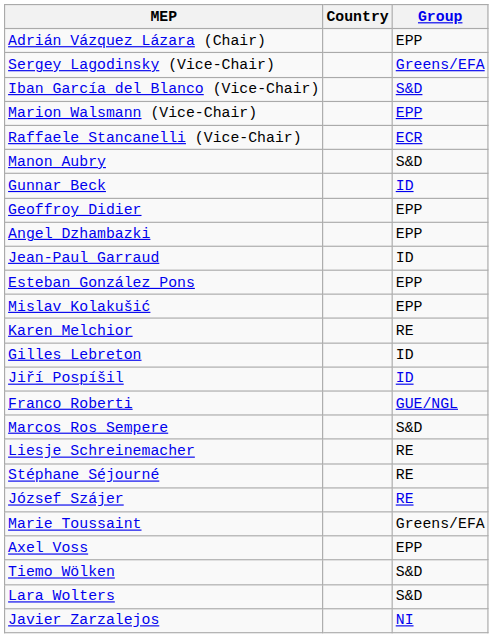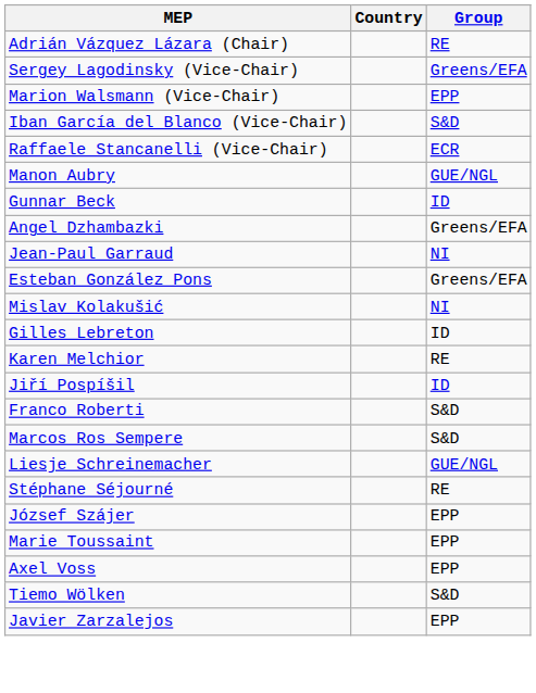Adrián Vázquez Lázara (Chair) | Group: EPP -> RE
rows swapped: Marion Walsmann (Vice-Chair) <-> Iban García del Blanco (Vice-Chair)
Manon Aubry | Group: S&D -> GUE/NGL
- row: Geoffroy Didier | EPP
Angel Dzhambazki | Group: EPP -> Greens/EFA
Jean-Paul Garraud | Group: ID -> NI
Esteban González Pons | Group: EPP -> Greens/EFA
Mislav Kolakušić | Group: EPP -> NI
rows swapped: Gilles Lebreton <-> Karen Melchior
Franco Roberti | Group: GUE/NGL -> S&D
Liesje Schreinemacher | Group: RE -> GUE/NGL
József Szájer | Group: RE -> EPP
Marie Toussaint | Group: Greens/EFA -> EPP
- row: Lara Wolters | S&D
Javier Zarzalejos | Group: NI -> EPP
